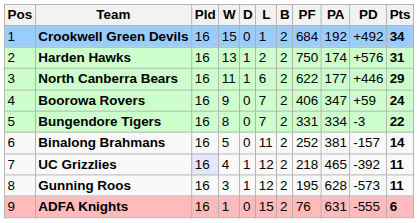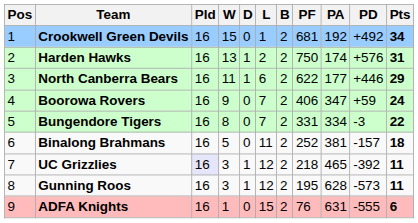Crookwell Green Devils | PF: 684 -> 681
Binalong Brahmans | Pts: 14 -> 18
UC Grizzlies | W: 4 -> 3
